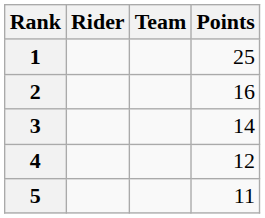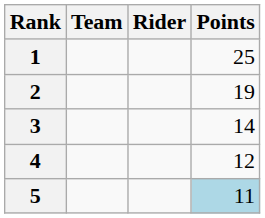columns swapped: Rider <-> Team
2 | Points: 16 -> 19
5 | Points: no background -> lightblue background
